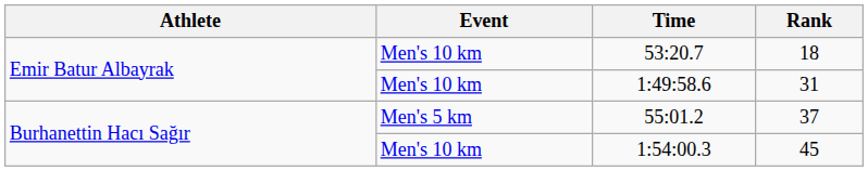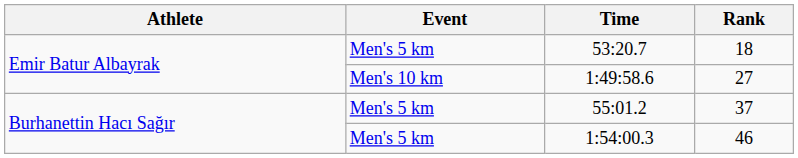53:20.7 | Event: Men's 10 km -> Men's 5 km
1:49:58.6 | Rank: 31 -> 27
1:54:00.3 | Event: Men's 10 km -> Men's 5 km
1:54:00.3 | Rank: 45 -> 46
